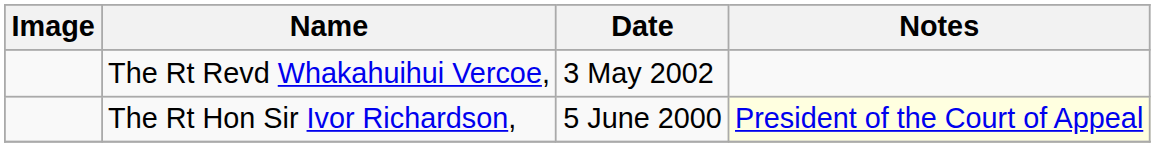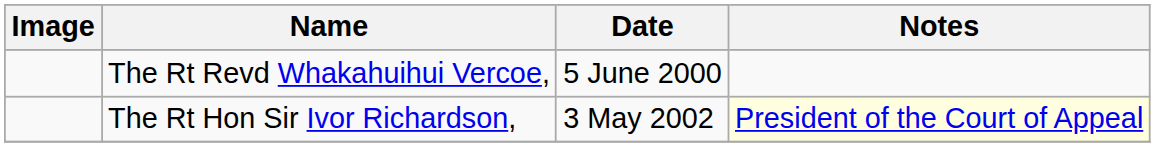The Rt Revd Whakahuihui Vercoe, | Date: 3 May 2002 -> 5 June 2000
The Rt Hon Sir Ivor Richardson, | Date: 5 June 2000 -> 3 May 2002
